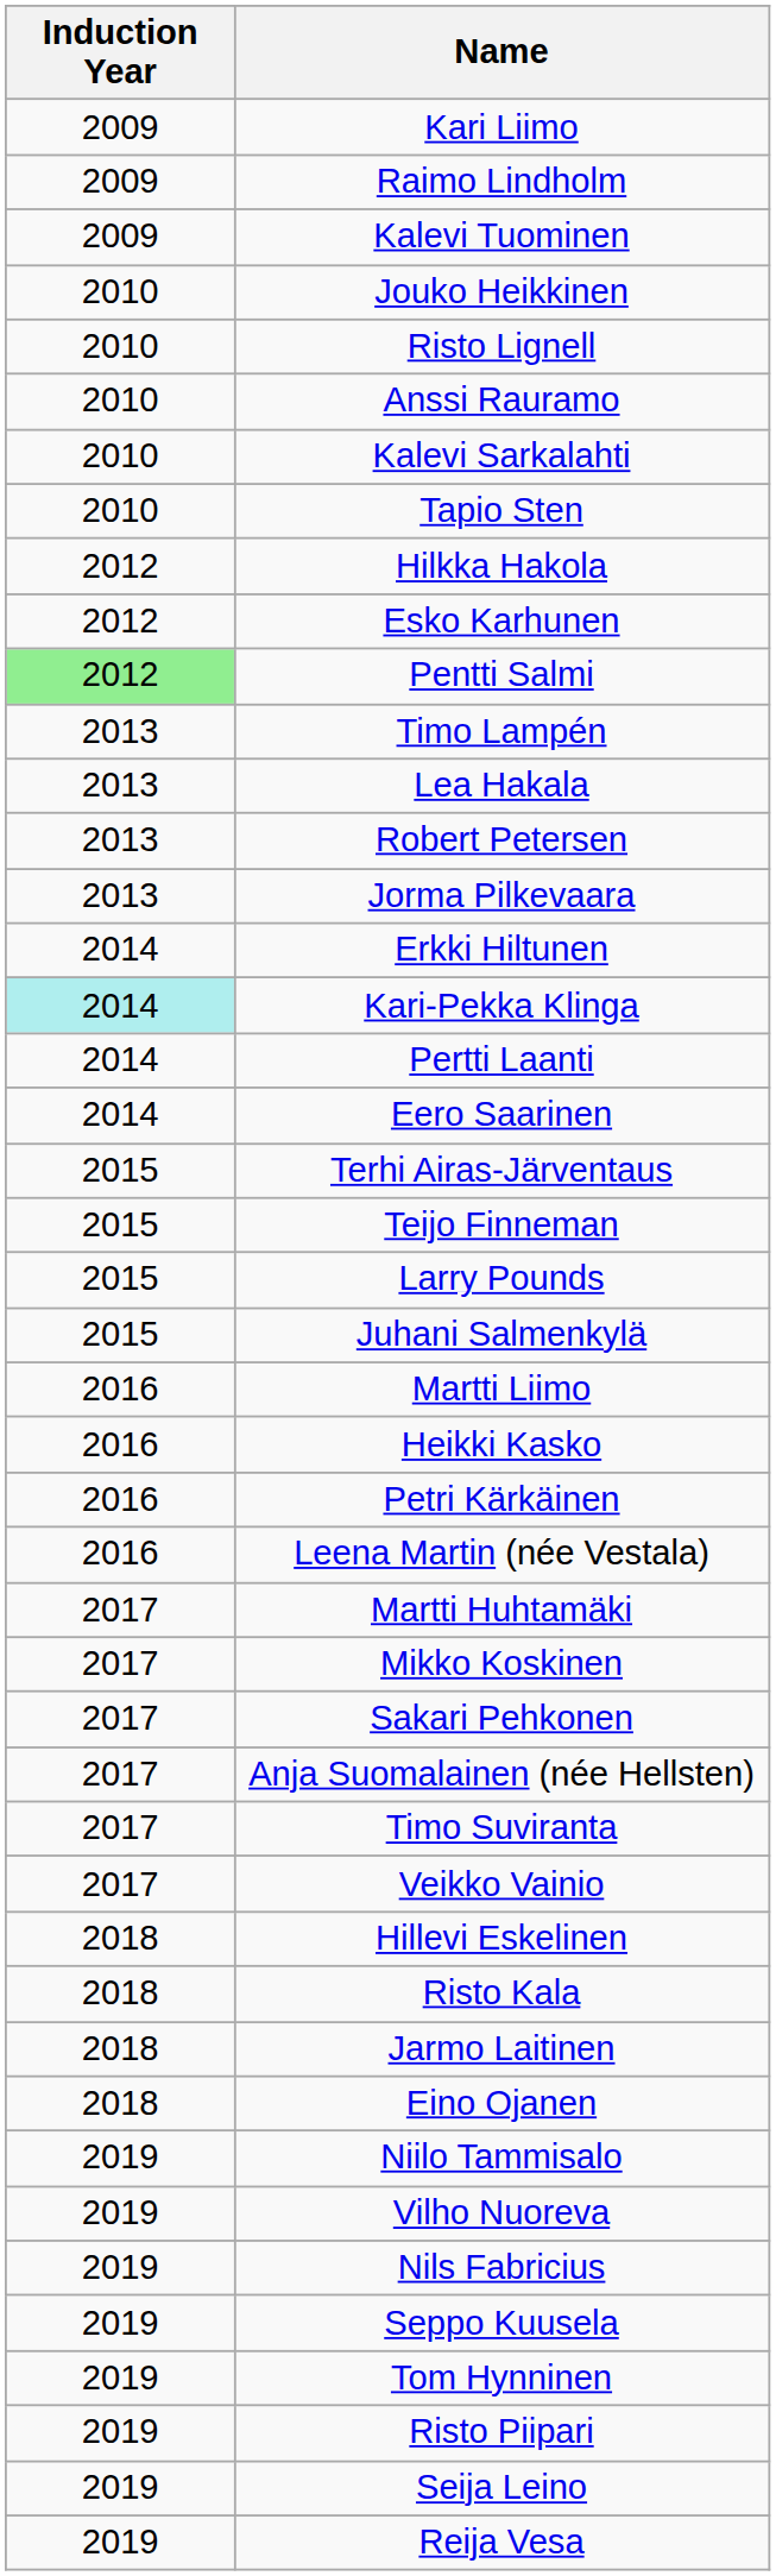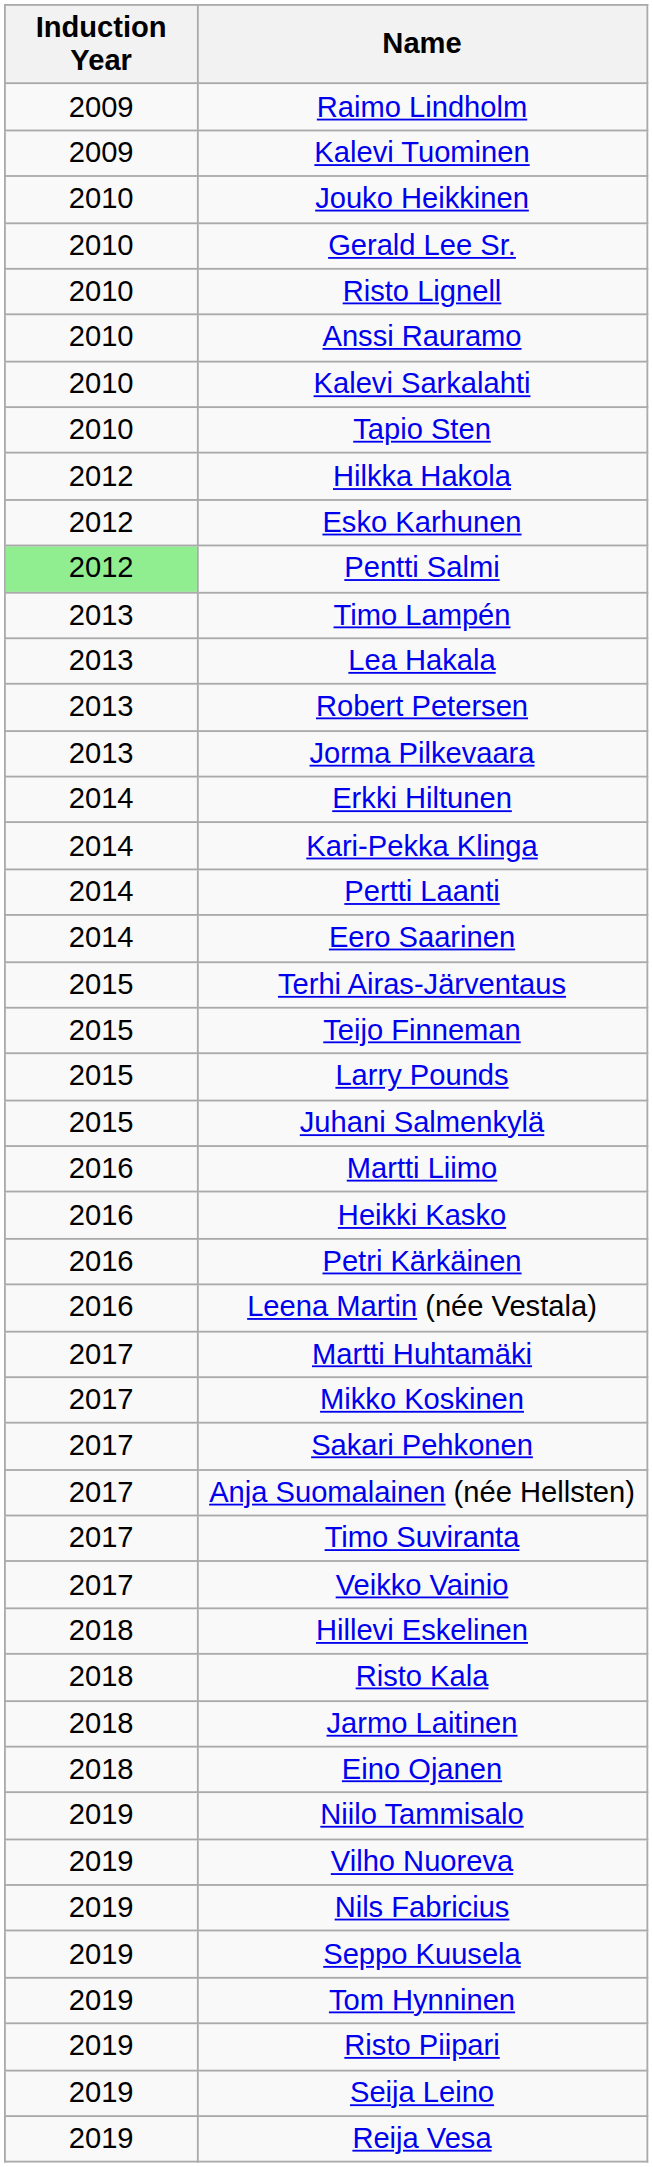- row: 2009 | Kari Liimo
+ row: 2010 | Gerald Lee Sr.
Kari-Pekka Klinga | Induction Year: paleturquoise background -> no background
